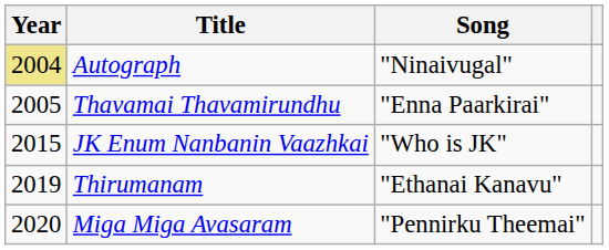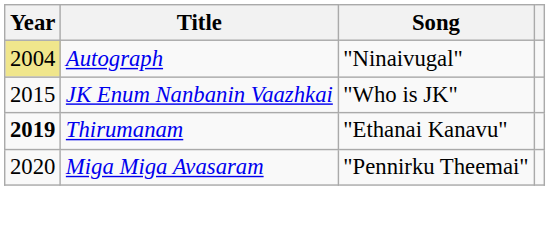- row: 2005 | Thavamai Thavamirundhu | "Enna Paarkirai"
Thirumanam | Year: normal -> bold
